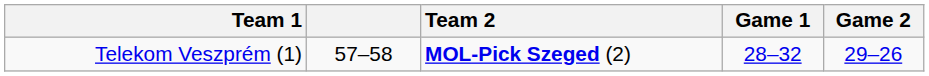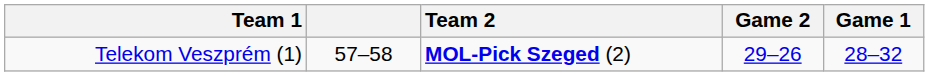columns swapped: Game 1 <-> Game 2
